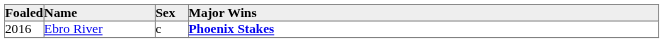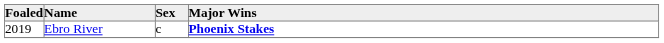Ebro River | Foaled: 2016 -> 2019
